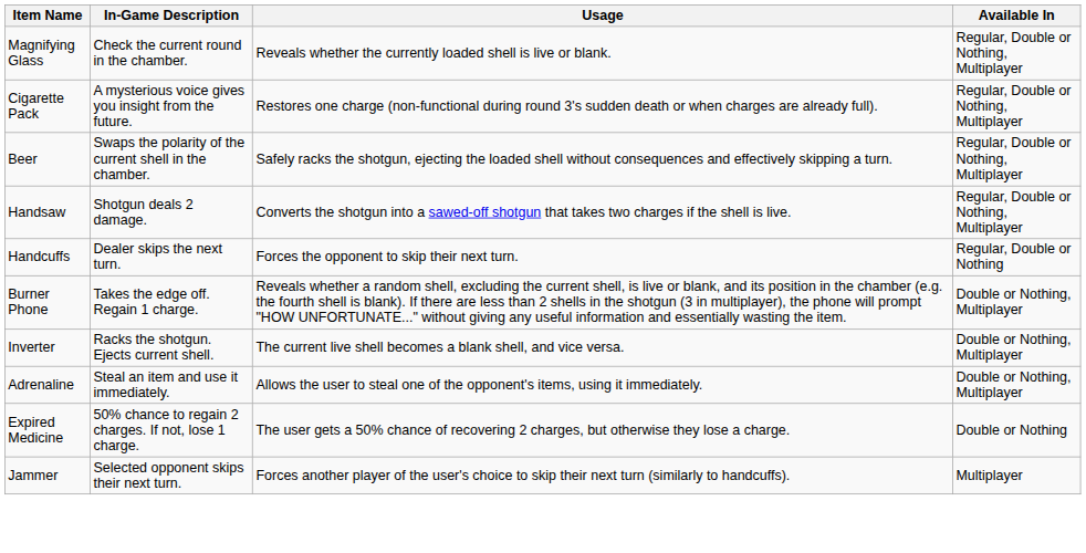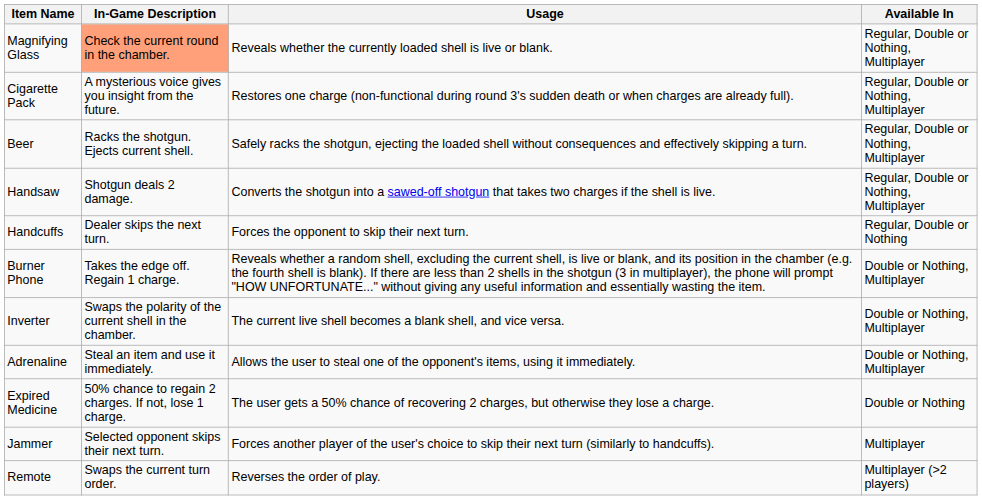Magnifying Glass | In-Game Description: no background -> lightsalmon background
Beer | In-Game Description: Swaps the polarity of the current shell in the chamber. -> Racks the shotgun. Ejects current shell.
Inverter | In-Game Description: Racks the shotgun. Ejects current shell. -> Swaps the polarity of the current shell in the chamber.
+ row: Remote | Swaps the current turn order. | Reverses the order of play. | Multiplayer (>2 players)
